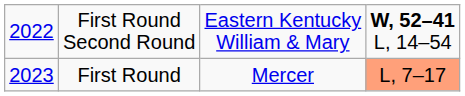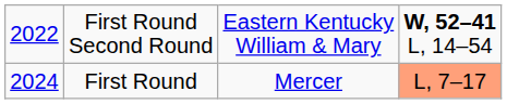First Round | column 1: 2023 -> 2024
